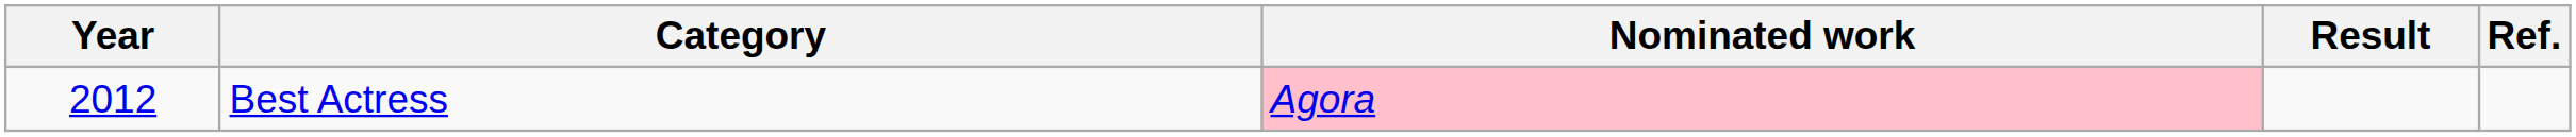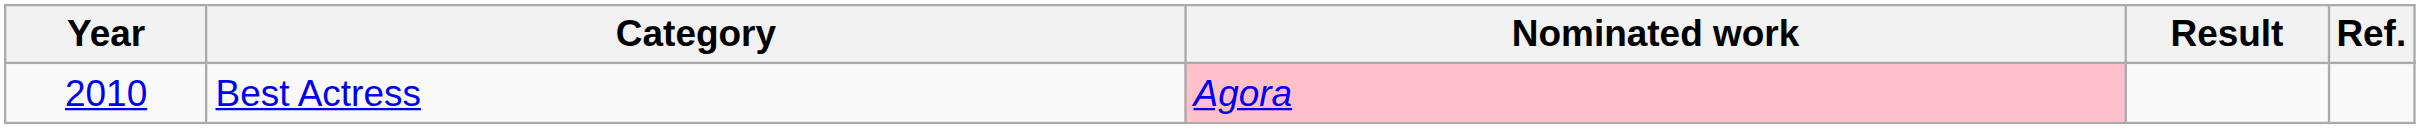Best Actress | Year: 2012 -> 2010
